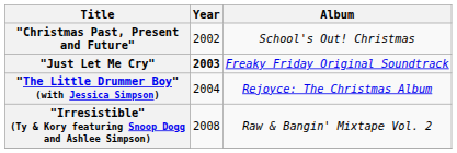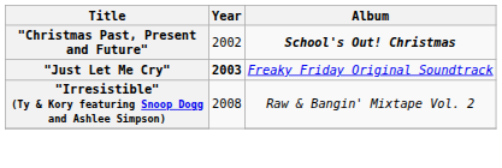"Christmas Past, Present and Future" | Album: normal -> bold
- row: "The Little Drummer Boy" (with Jessica Simpson) | 2004 | Rejoyce: The Christmas Album
